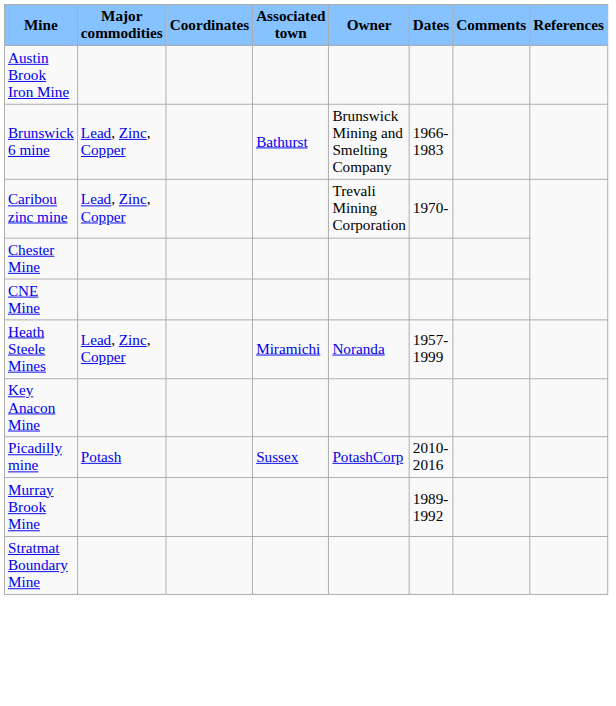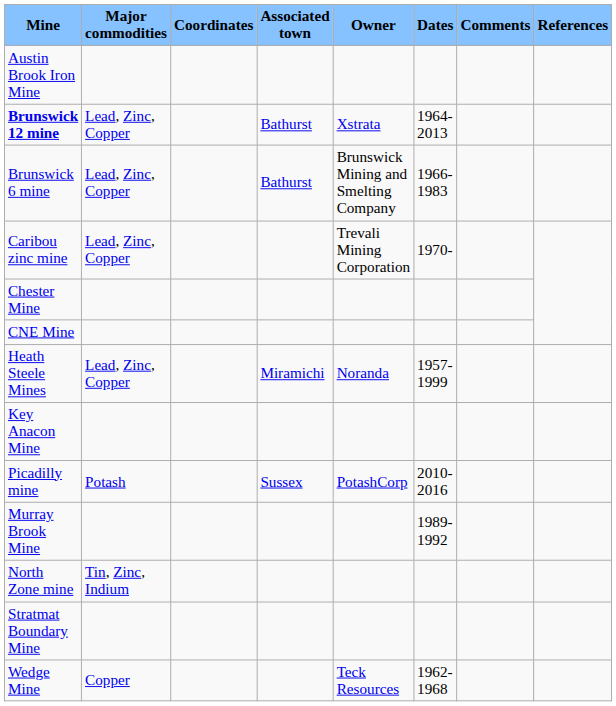+ row: Brunswick 12 mine | Lead, Zinc, Copper | Bathurst | Xstrata | 1964-2013
+ row: North Zone mine | Tin, Zinc, Indium
+ row: Wedge Mine | Copper | Teck Resources | 1962-1968
